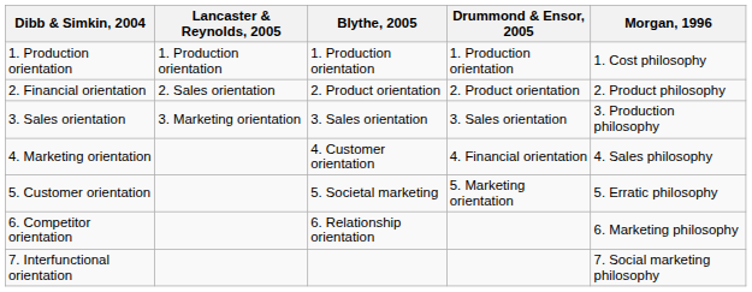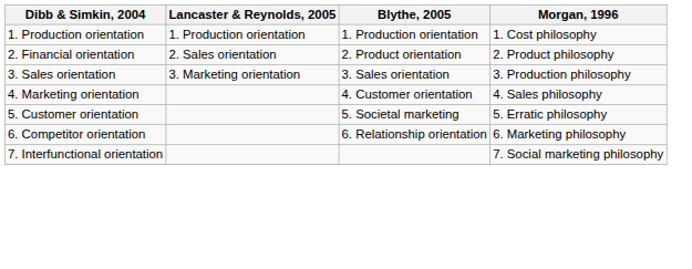- column: Drummond & Ensor, 2005 | 1. Production orientation | 2. Product orientation | 3. Sales orientation | 4. Financial orientation | 5. Marketing orientation
